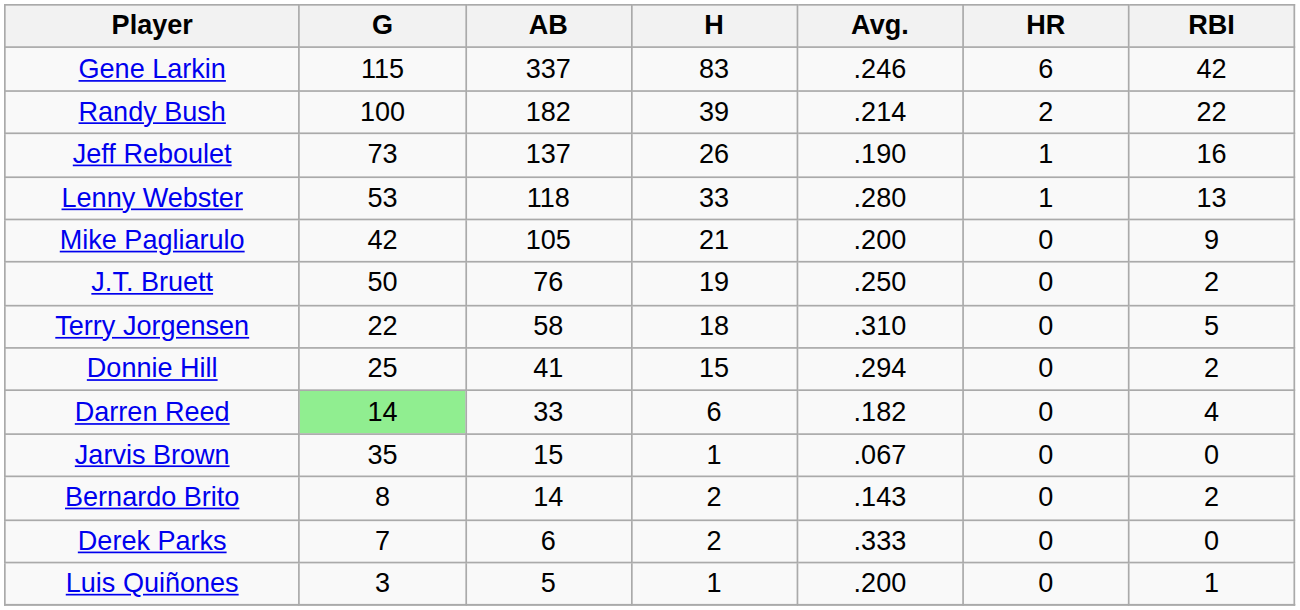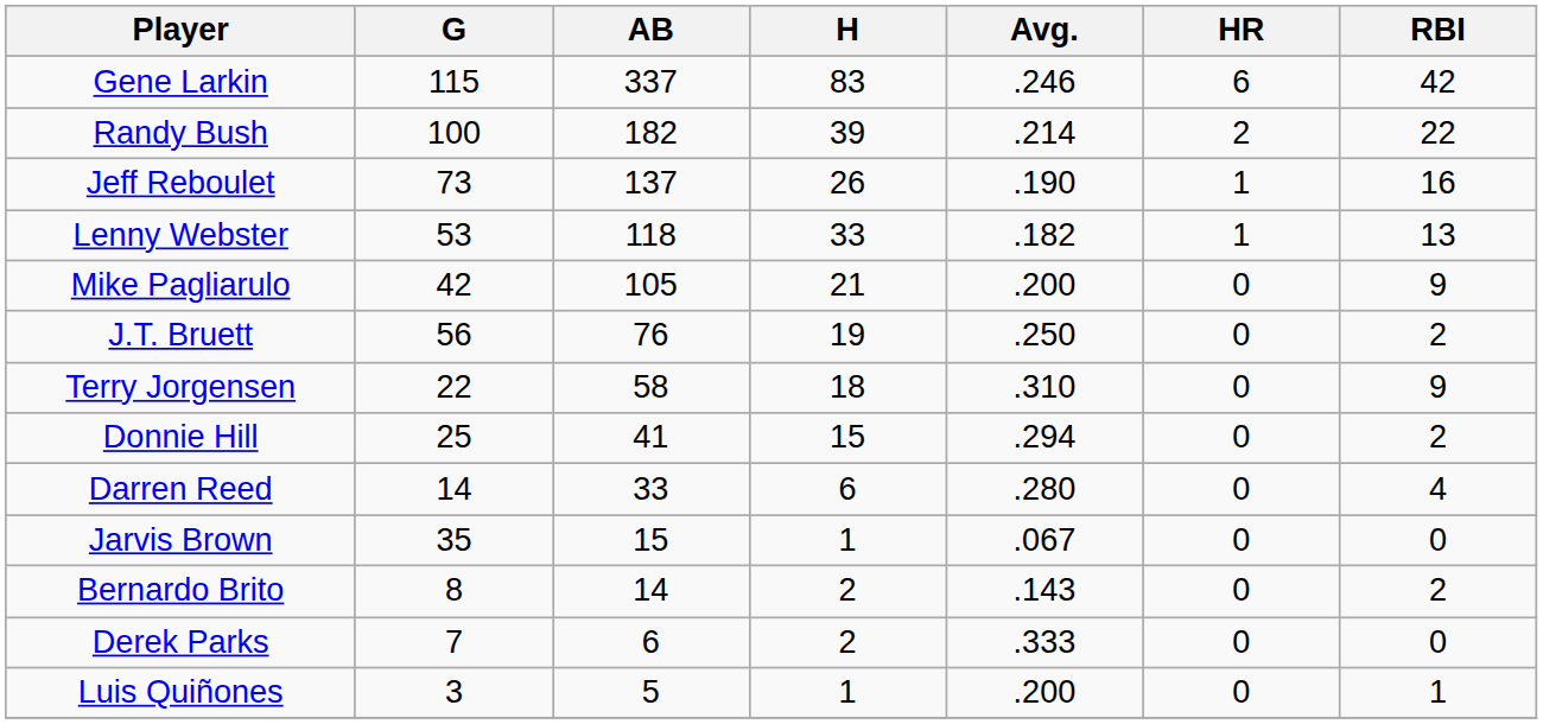Lenny Webster | Avg.: .280 -> .182
J.T. Bruett | G: 50 -> 56
Terry Jorgensen | RBI: 5 -> 9
Darren Reed | G: lightgreen background -> no background
Darren Reed | Avg.: .182 -> .280
